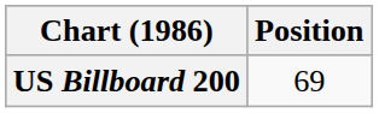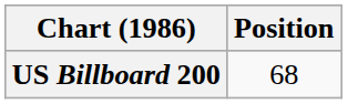US Billboard 200 | Position: 69 -> 68
